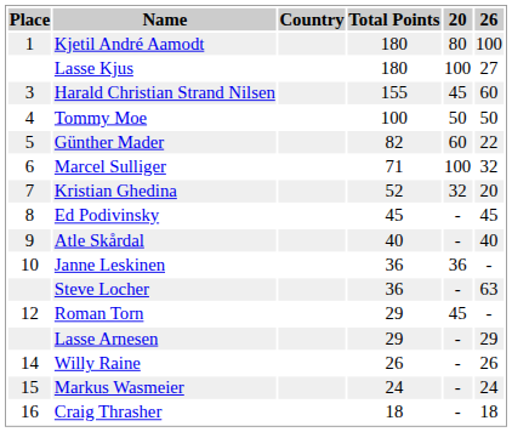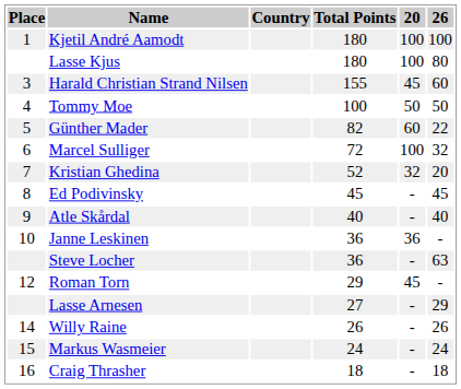Kjetil André Aamodt | 20: 80 -> 100
Lasse Kjus | 26: 27 -> 80
Marcel Sulliger | Total Points: 71 -> 72
Lasse Arnesen | Total Points: 29 -> 27
